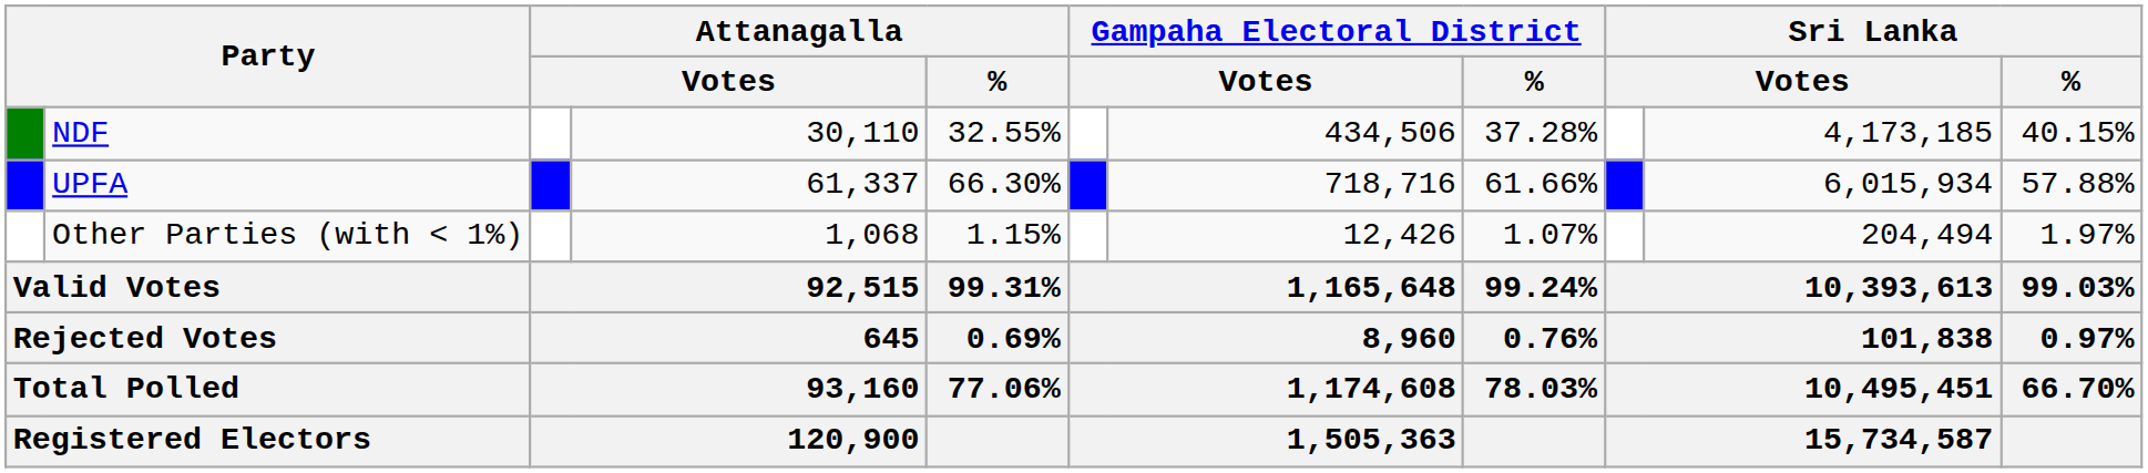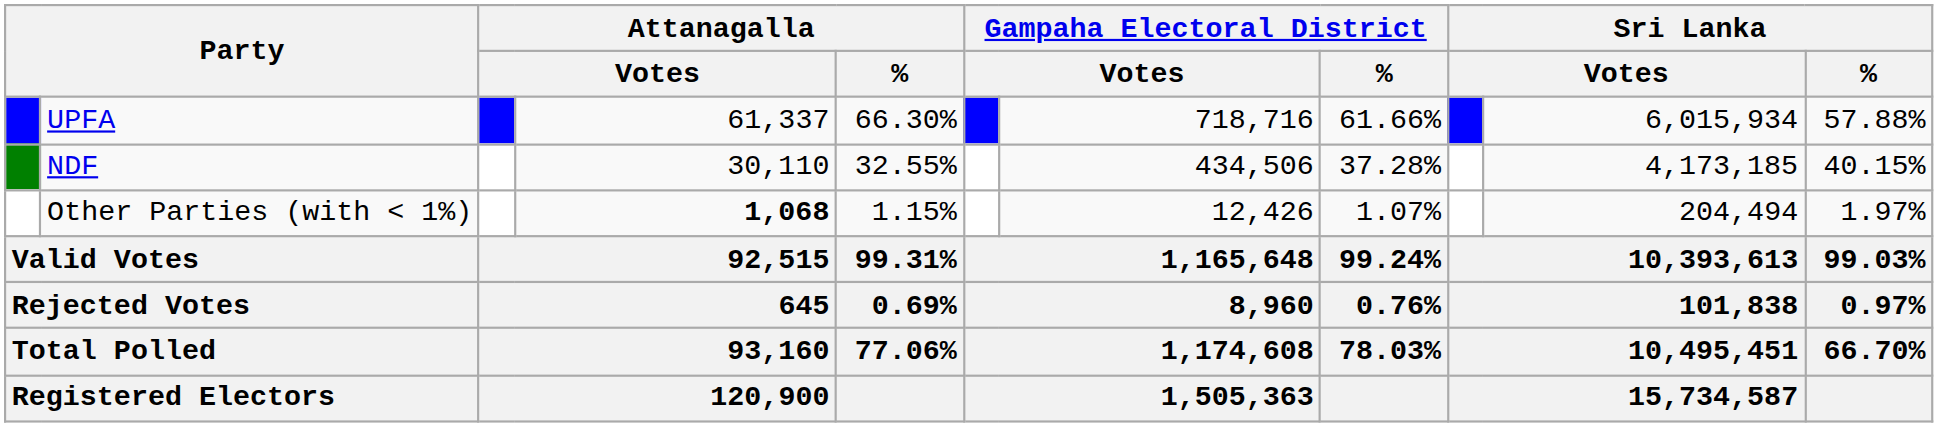rows swapped: UPFA <-> NDF
Other Parties (with < 1%) | column 4: normal -> bold
